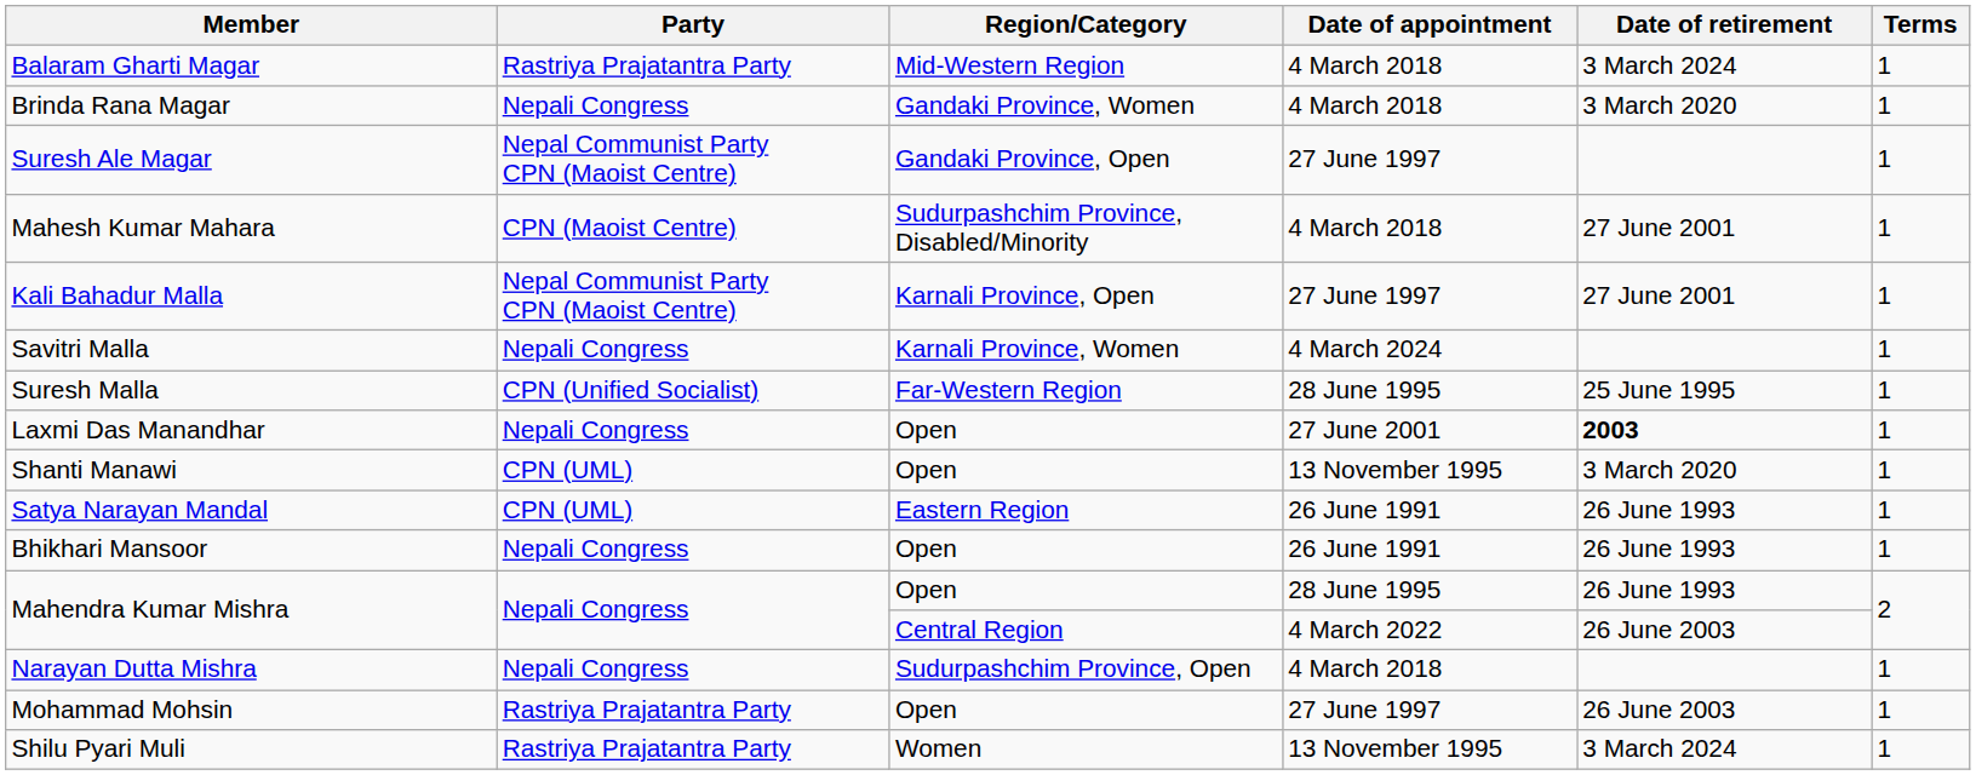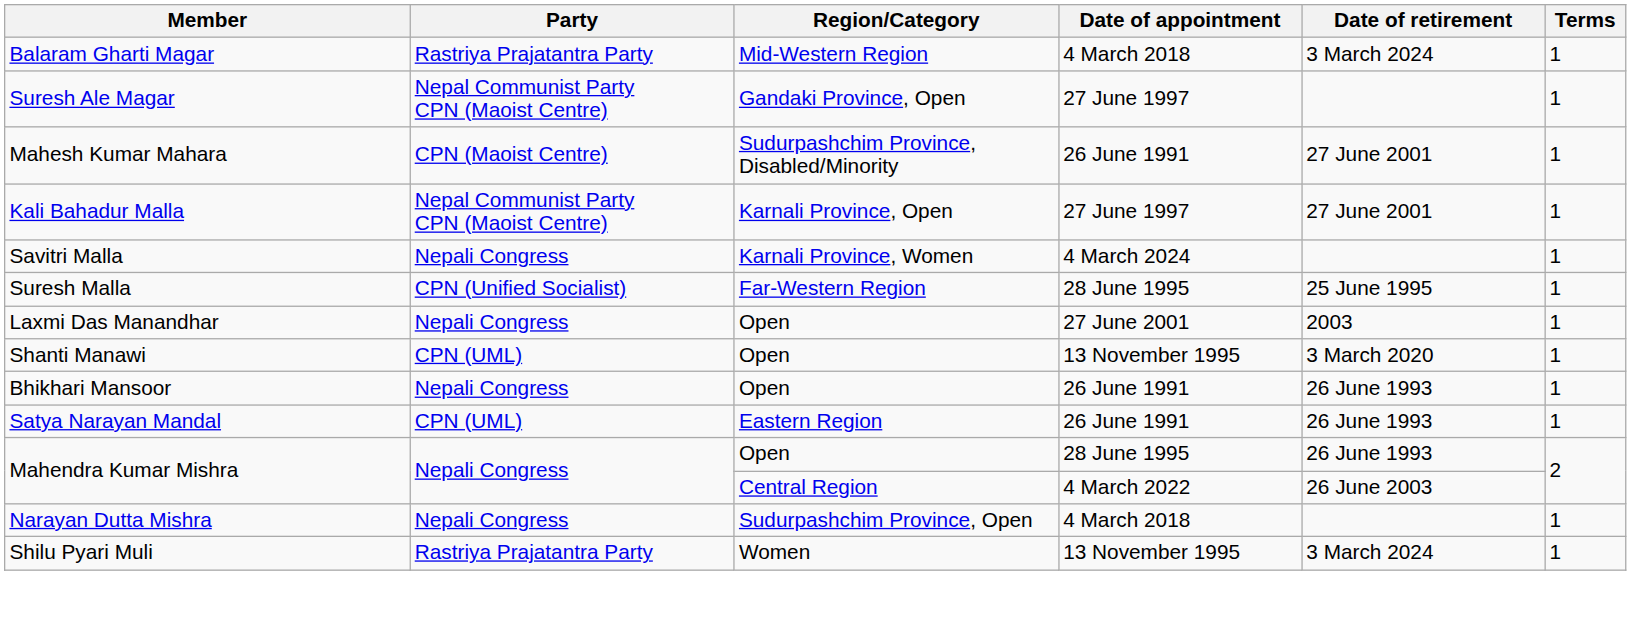- row: Brinda Rana Magar | Nepali Congress | Gandaki Province, Women | 4 March 2018 | 3 March 2020 | 1
Mahesh Kumar Mahara | Date of appointment: 4 March 2018 -> 26 June 1991
Laxmi Das Manandhar | Date of retirement: bold -> normal
rows swapped: Satya Narayan Mandal <-> Bhikhari Mansoor
- row: Mohammad Mohsin | Rastriya Prajatantra Party | Open | 27 June 1997 | 26 June 2003 | 1
